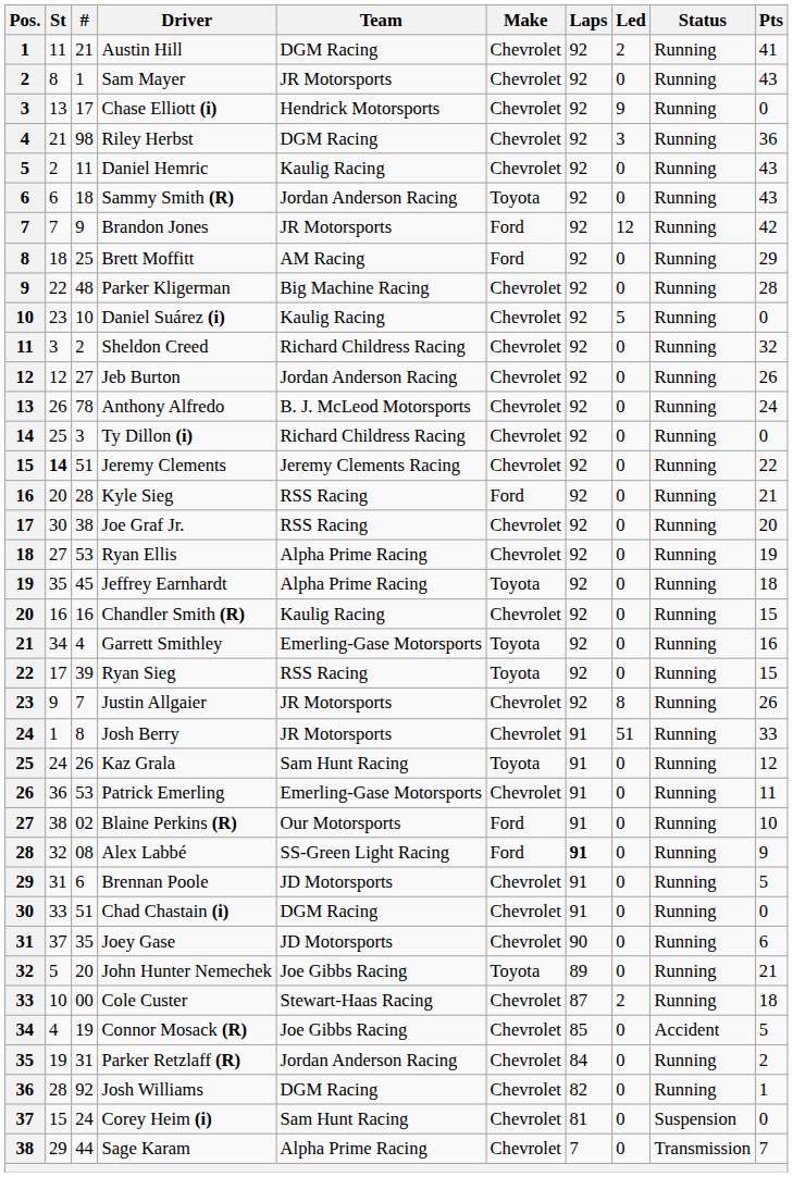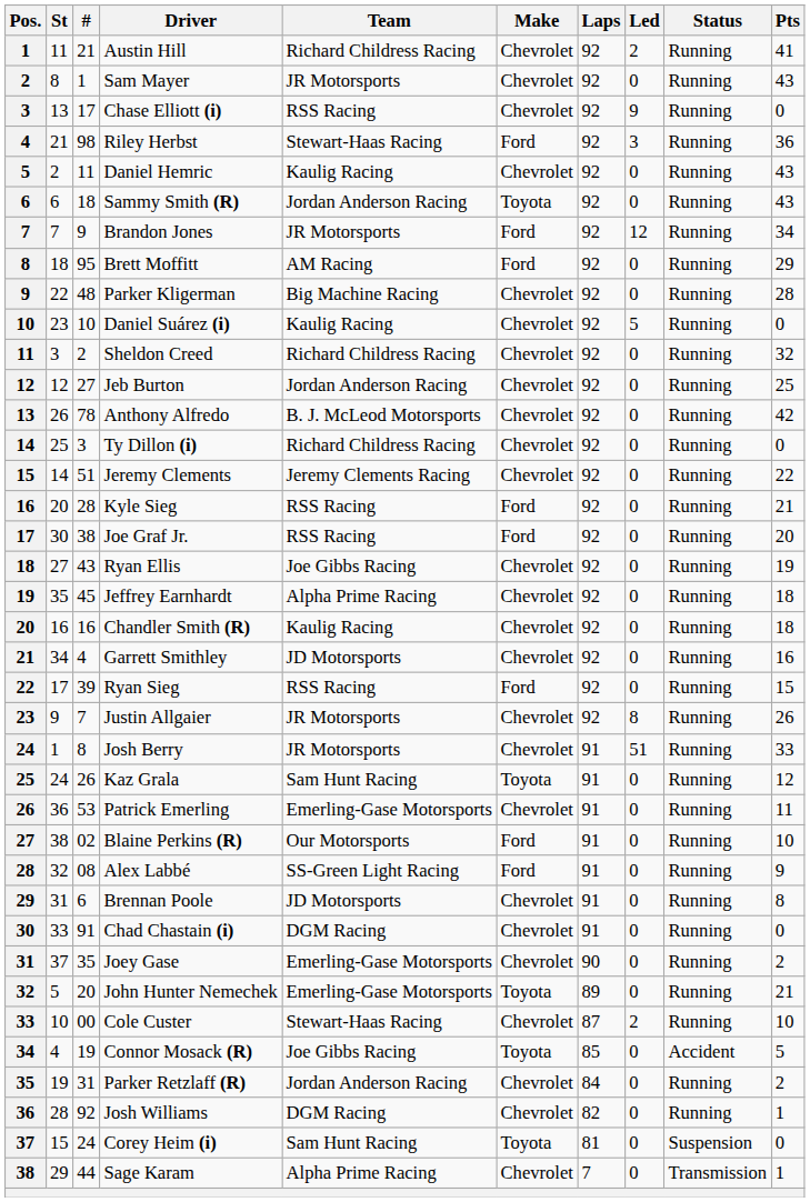Austin Hill | Team: DGM Racing -> Richard Childress Racing
Chase Elliott (i) | Team: Hendrick Motorsports -> RSS Racing
Riley Herbst | Team: DGM Racing -> Stewart-Haas Racing
Riley Herbst | Make: Chevrolet -> Ford
Brandon Jones | Pts: 42 -> 34
Brett Moffitt | #: 25 -> 95
Jeb Burton | Pts: 26 -> 25
Anthony Alfredo | Pts: 24 -> 42
Jeremy Clements | St: bold -> normal
Joe Graf Jr. | Make: Chevrolet -> Ford
Ryan Ellis | #: 53 -> 43
Ryan Ellis | Team: Alpha Prime Racing -> Joe Gibbs Racing
Jeffrey Earnhardt | Make: Toyota -> Chevrolet
Chandler Smith (R) | Pts: 15 -> 18
Garrett Smithley | Team: Emerling-Gase Motorsports -> JD Motorsports
Garrett Smithley | Make: Toyota -> Chevrolet
Ryan Sieg | Make: Toyota -> Ford
Alex Labbé | Laps: bold -> normal
Brennan Poole | Pts: 5 -> 8
Chad Chastain (i) | #: 51 -> 91
Joey Gase | Team: JD Motorsports -> Emerling-Gase Motorsports
Joey Gase | Pts: 6 -> 2
John Hunter Nemechek | Team: Joe Gibbs Racing -> Emerling-Gase Motorsports
Cole Custer | Pts: 18 -> 10
Connor Mosack (R) | Make: Chevrolet -> Toyota
Corey Heim (i) | Make: Chevrolet -> Toyota
Sage Karam | Pts: 7 -> 1
